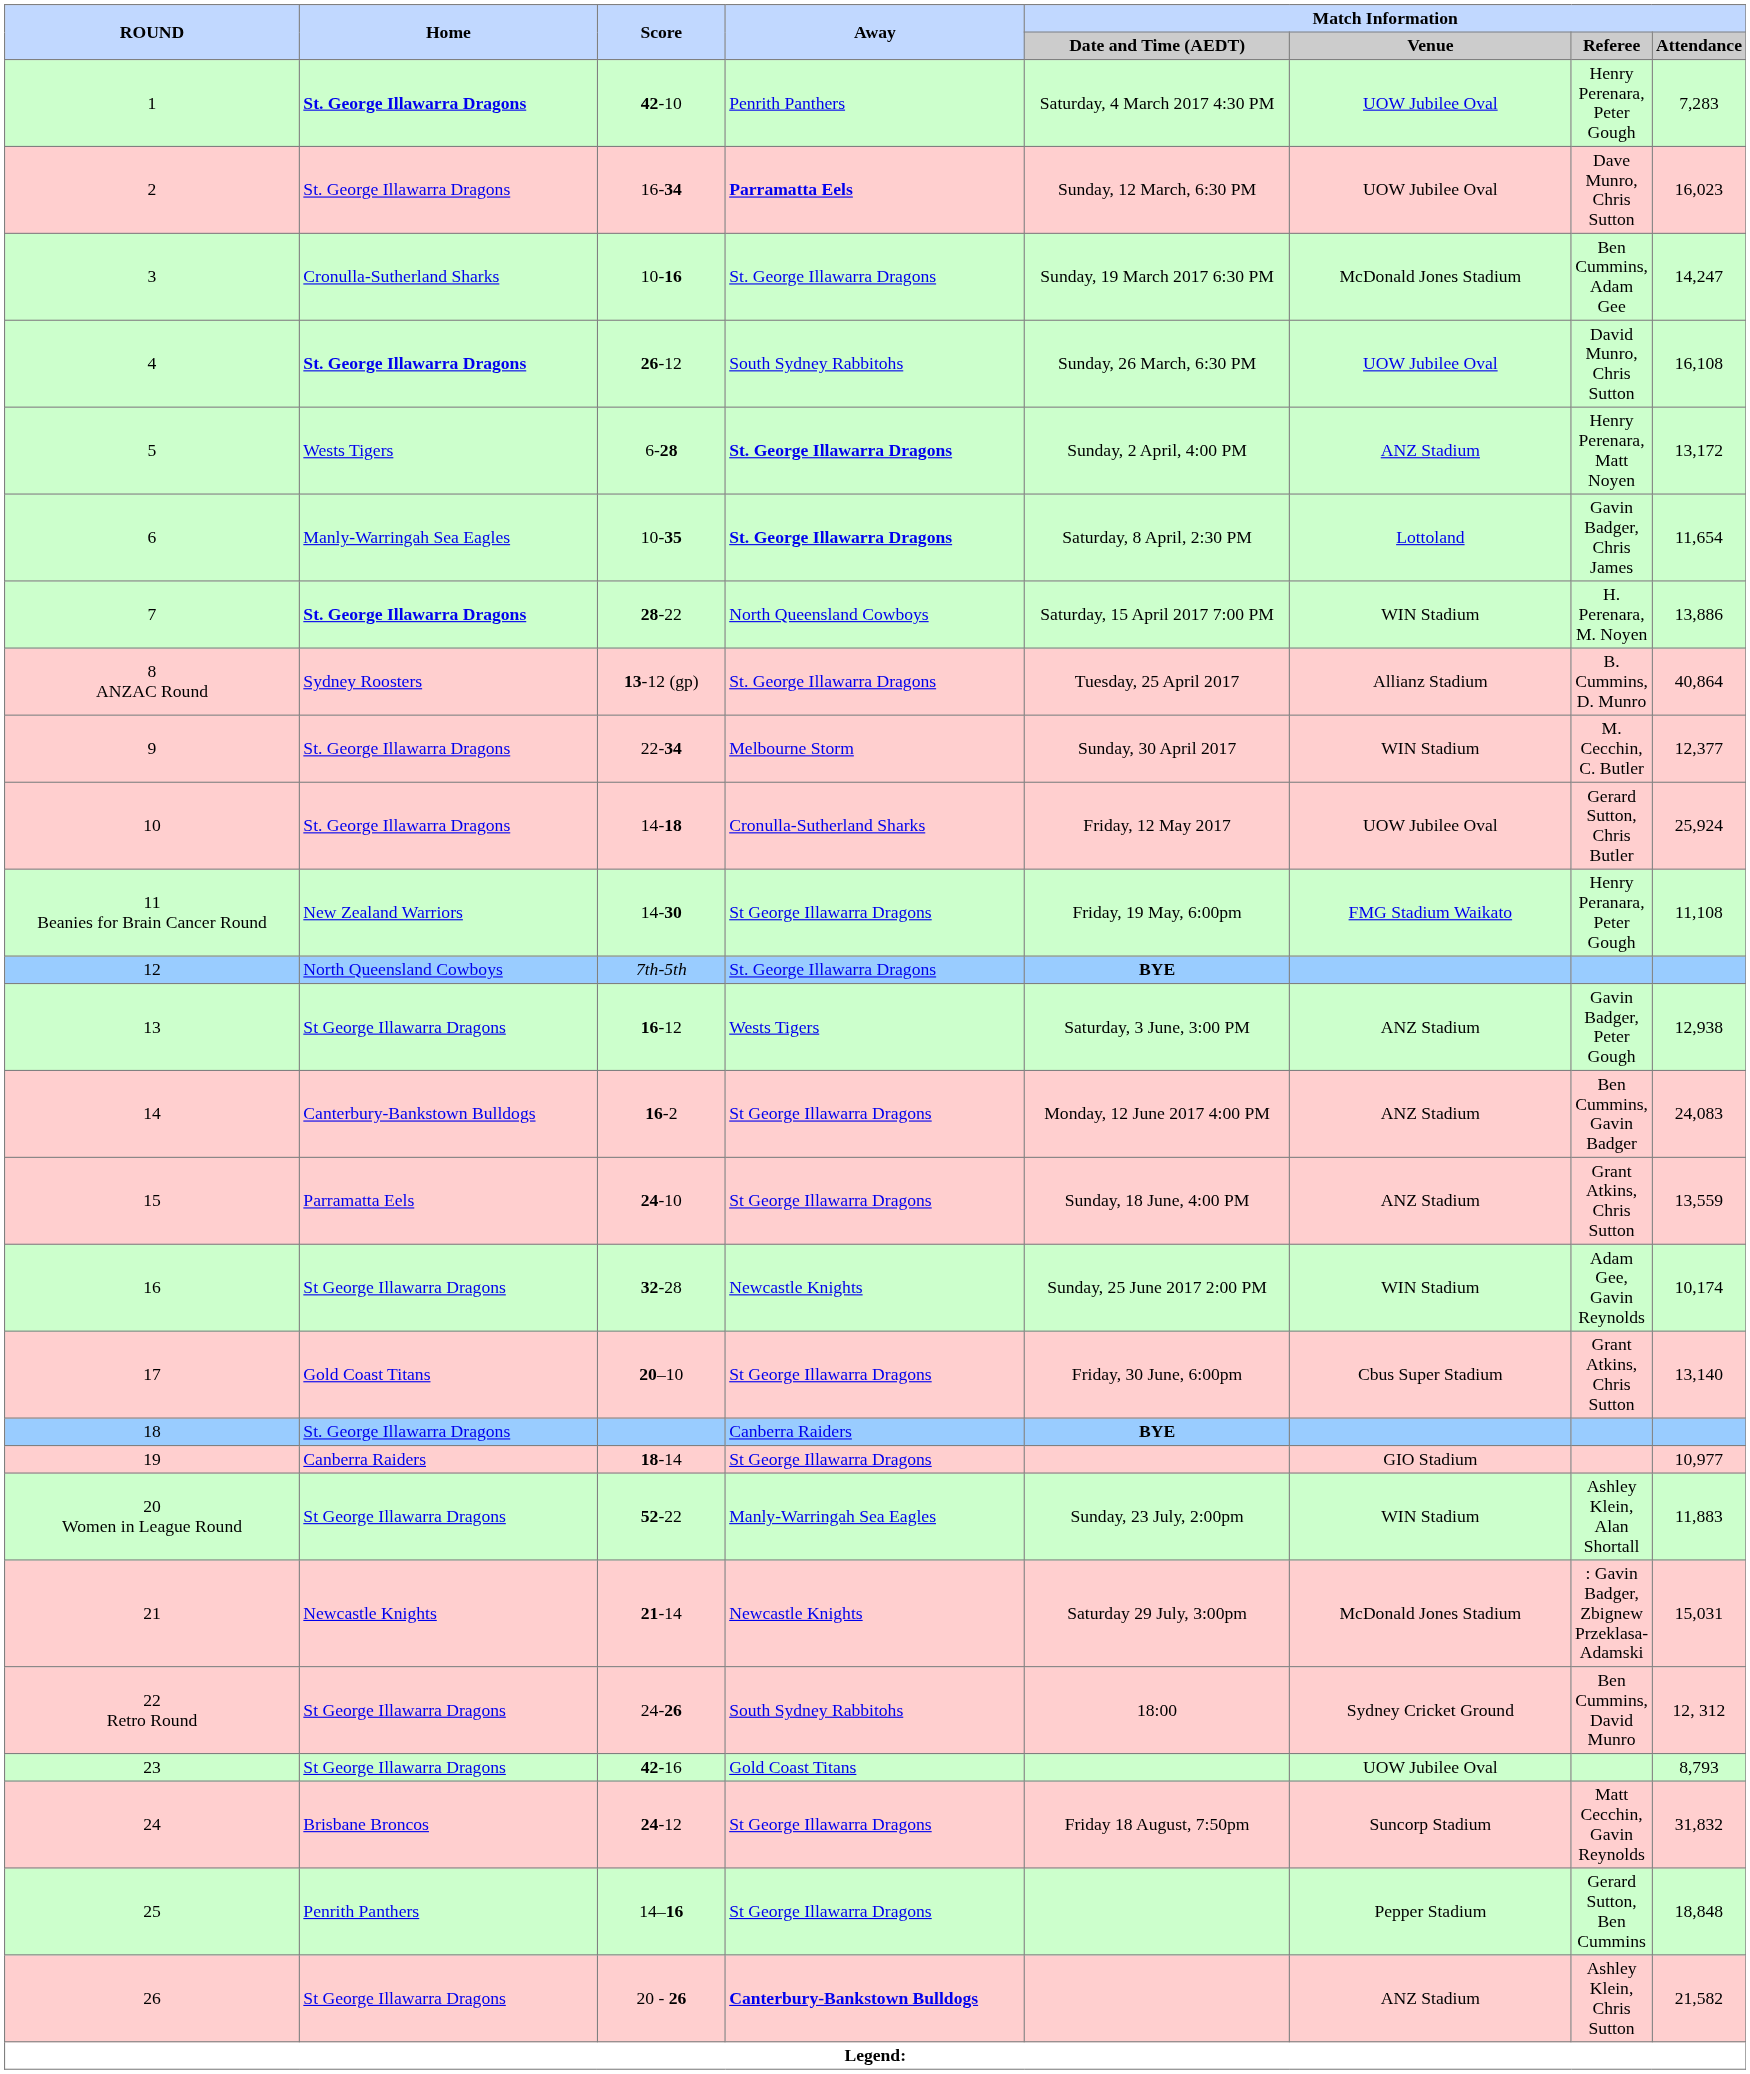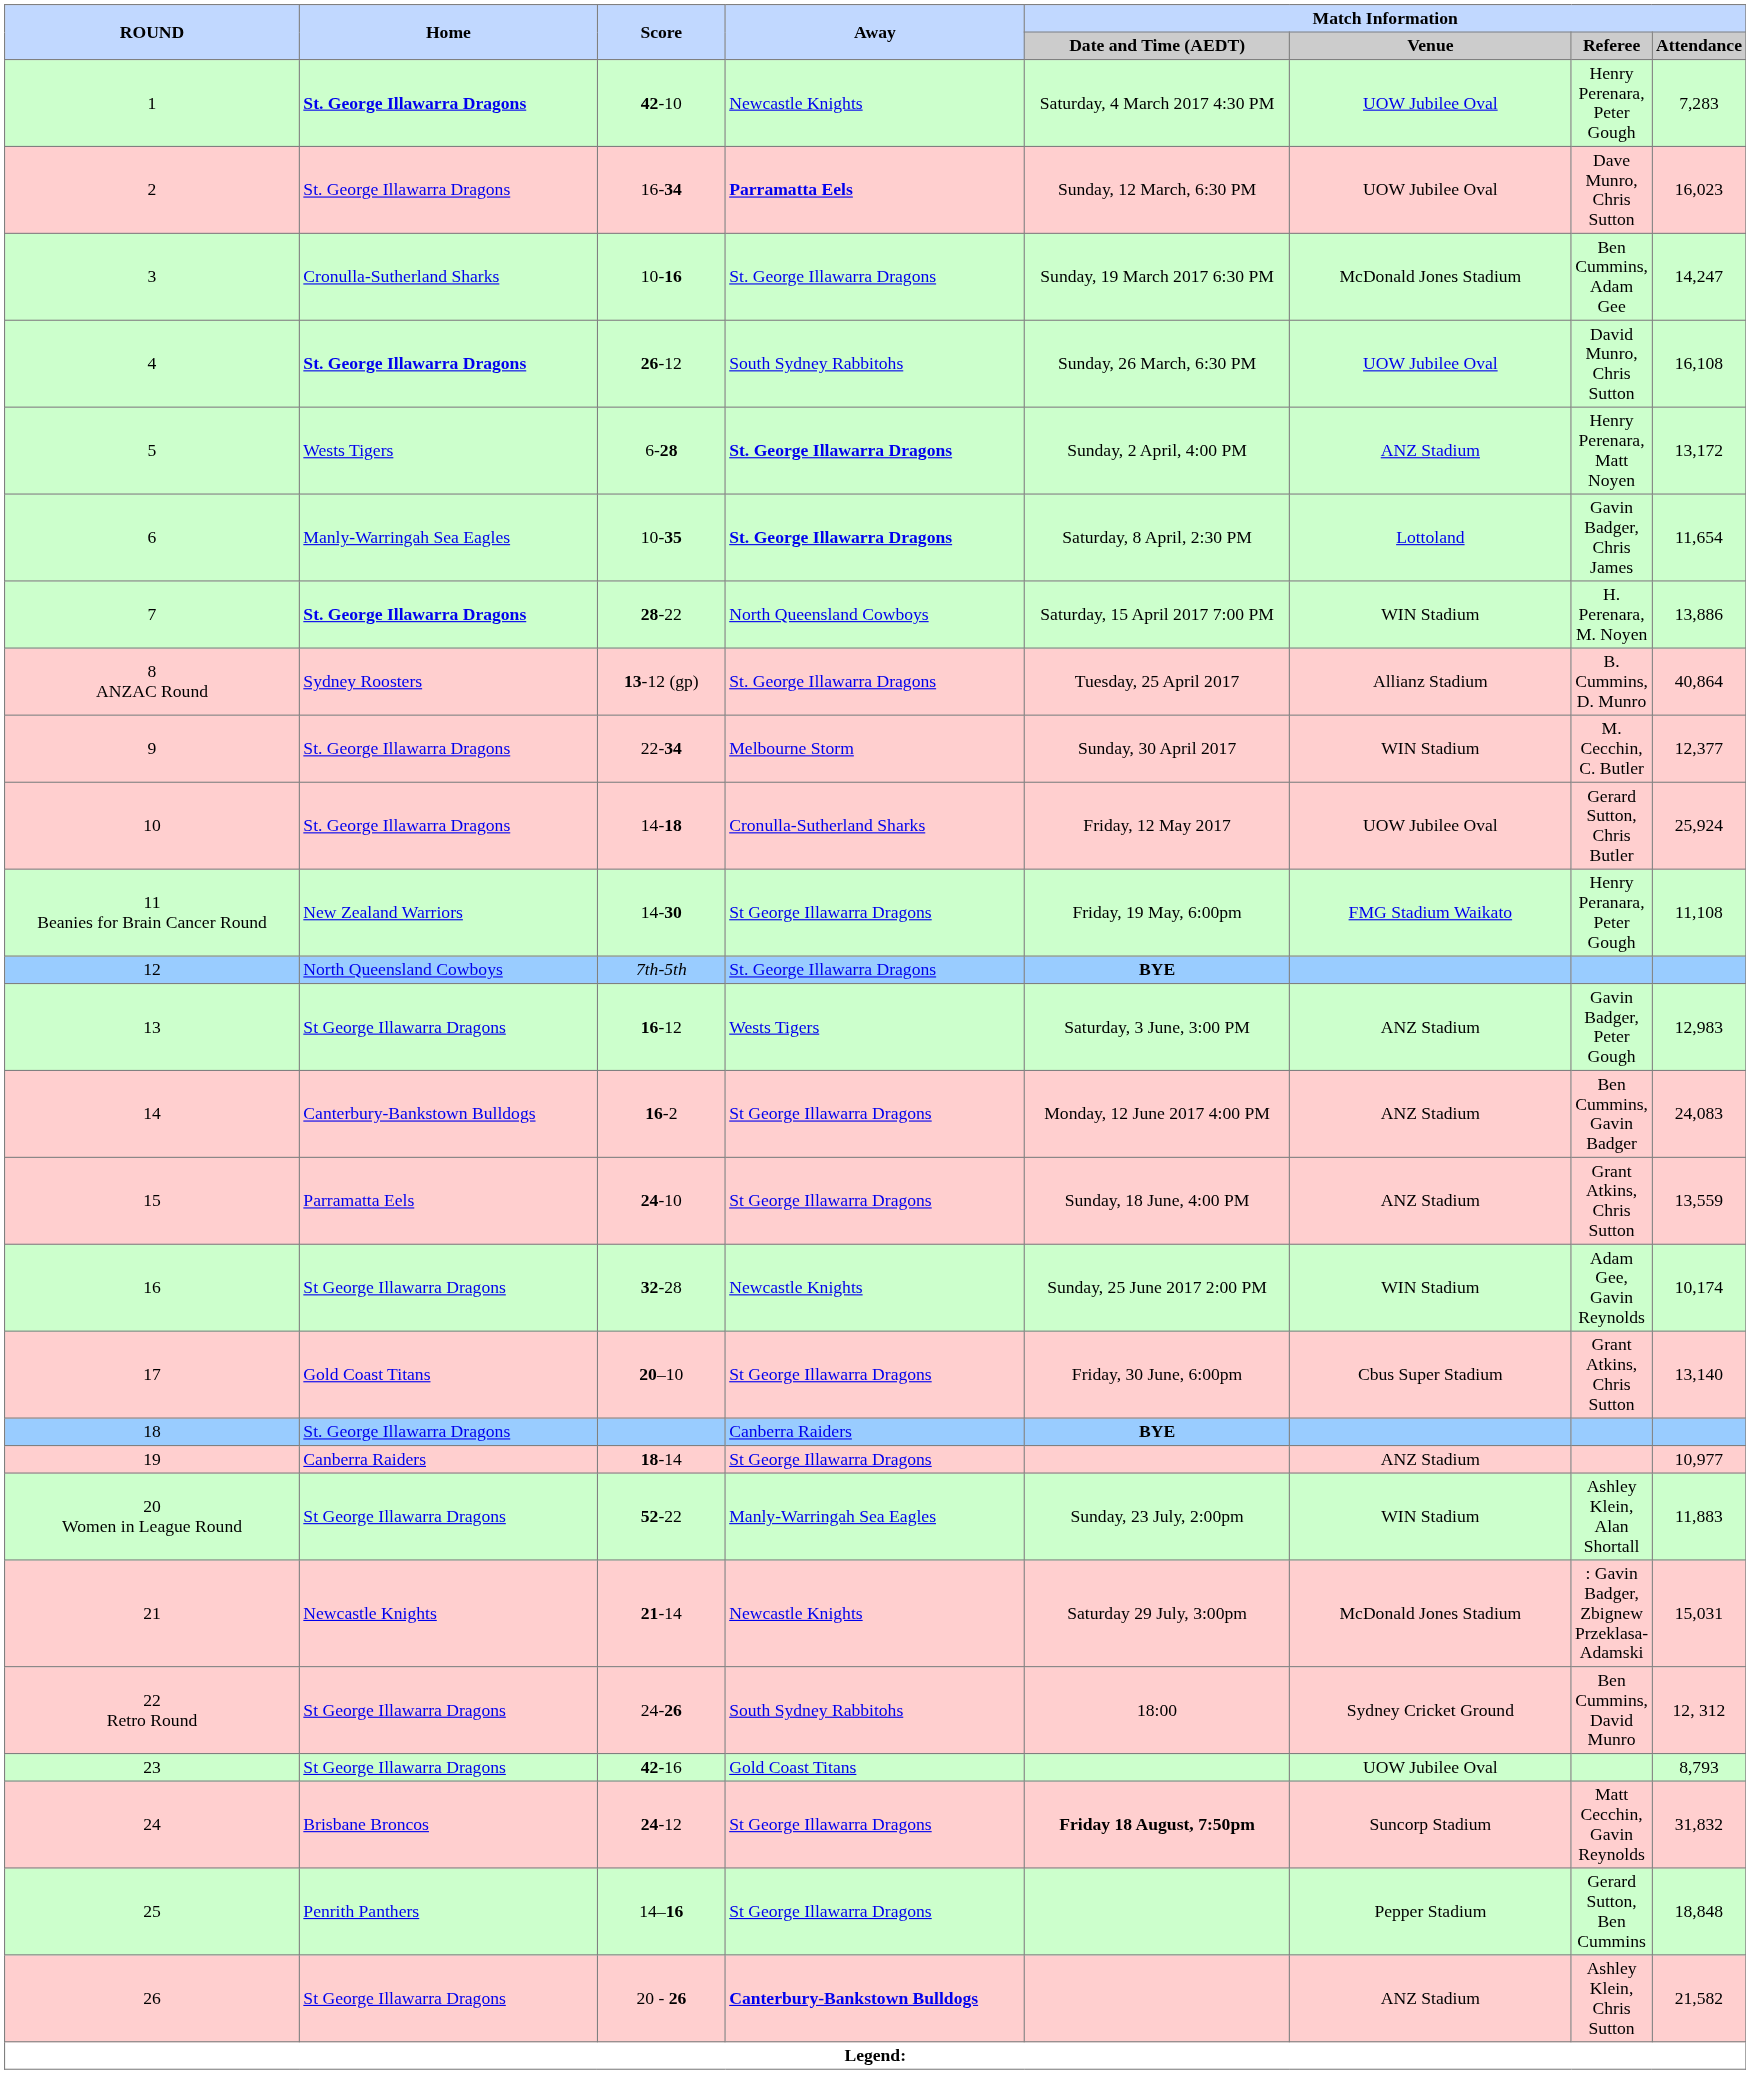1 | Away: Penrith Panthers -> Newcastle Knights
13 | Match Information / Attendance: 12,938 -> 12,983
19 | Match Information / Venue: GIO Stadium -> ANZ Stadium
24 | Match Information / Date and Time (AEDT): normal -> bold
